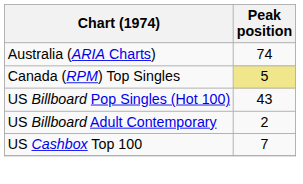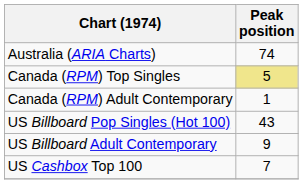+ row: Canada (RPM) Adult Contemporary | 1
US Billboard Adult Contemporary | Peak position: 2 -> 9
